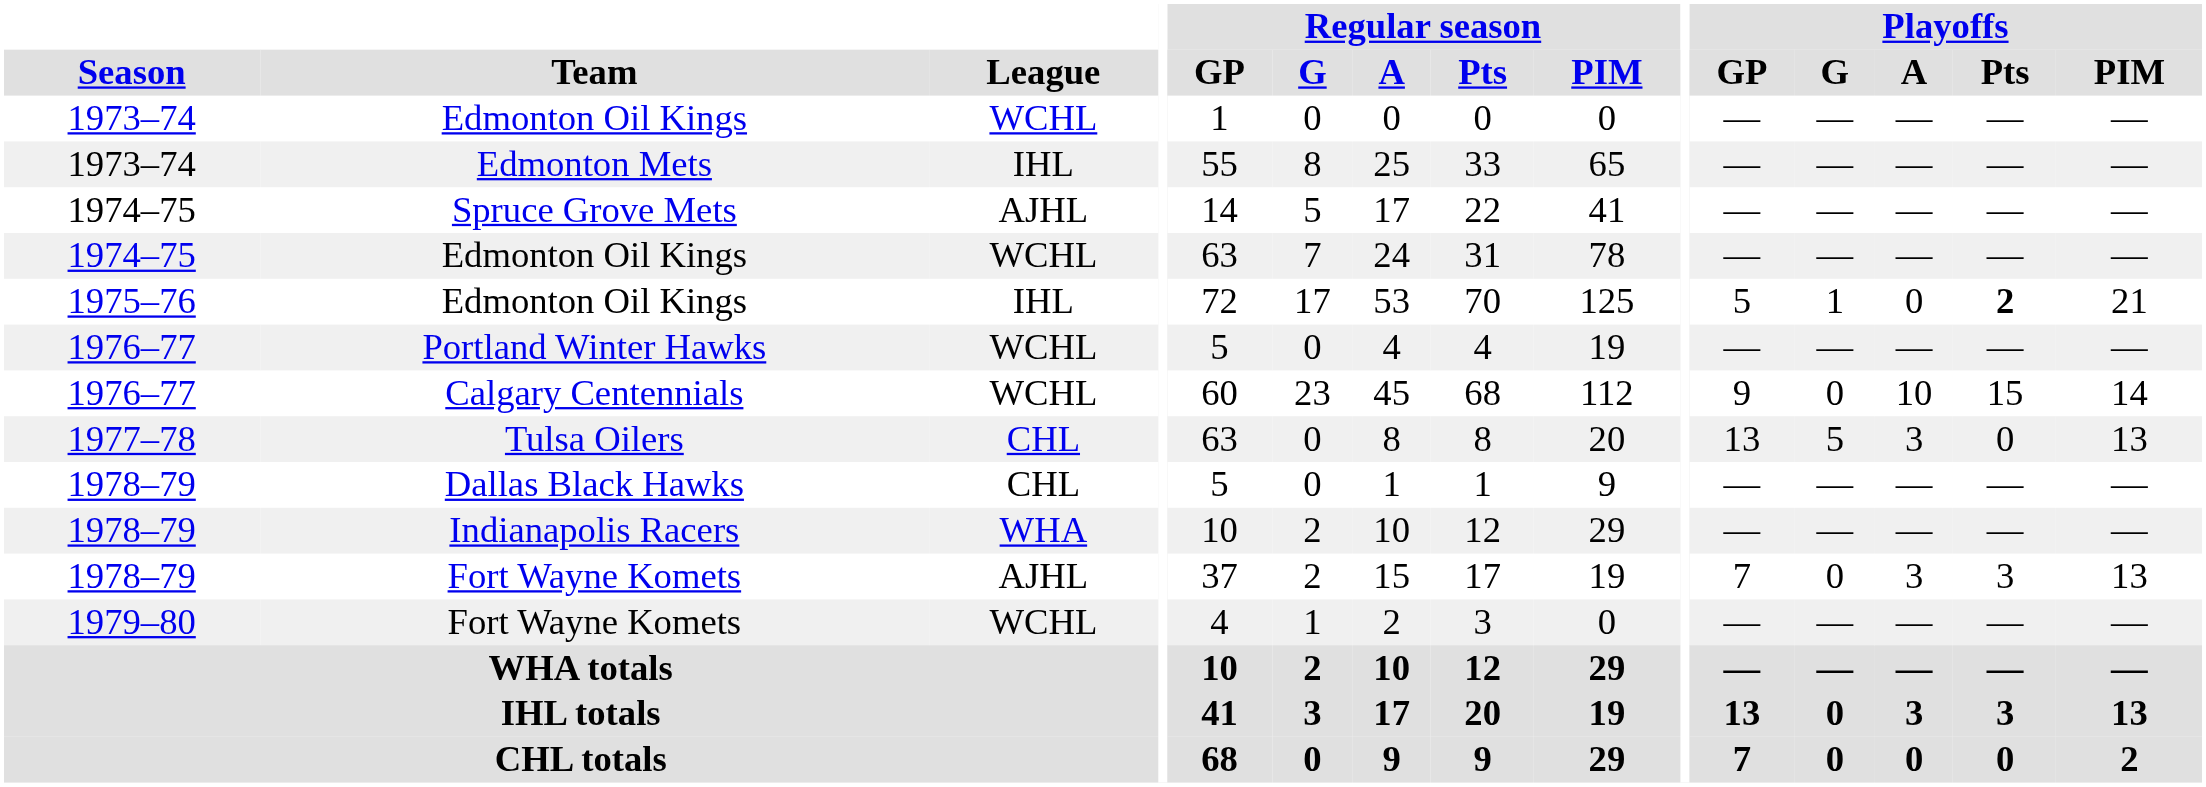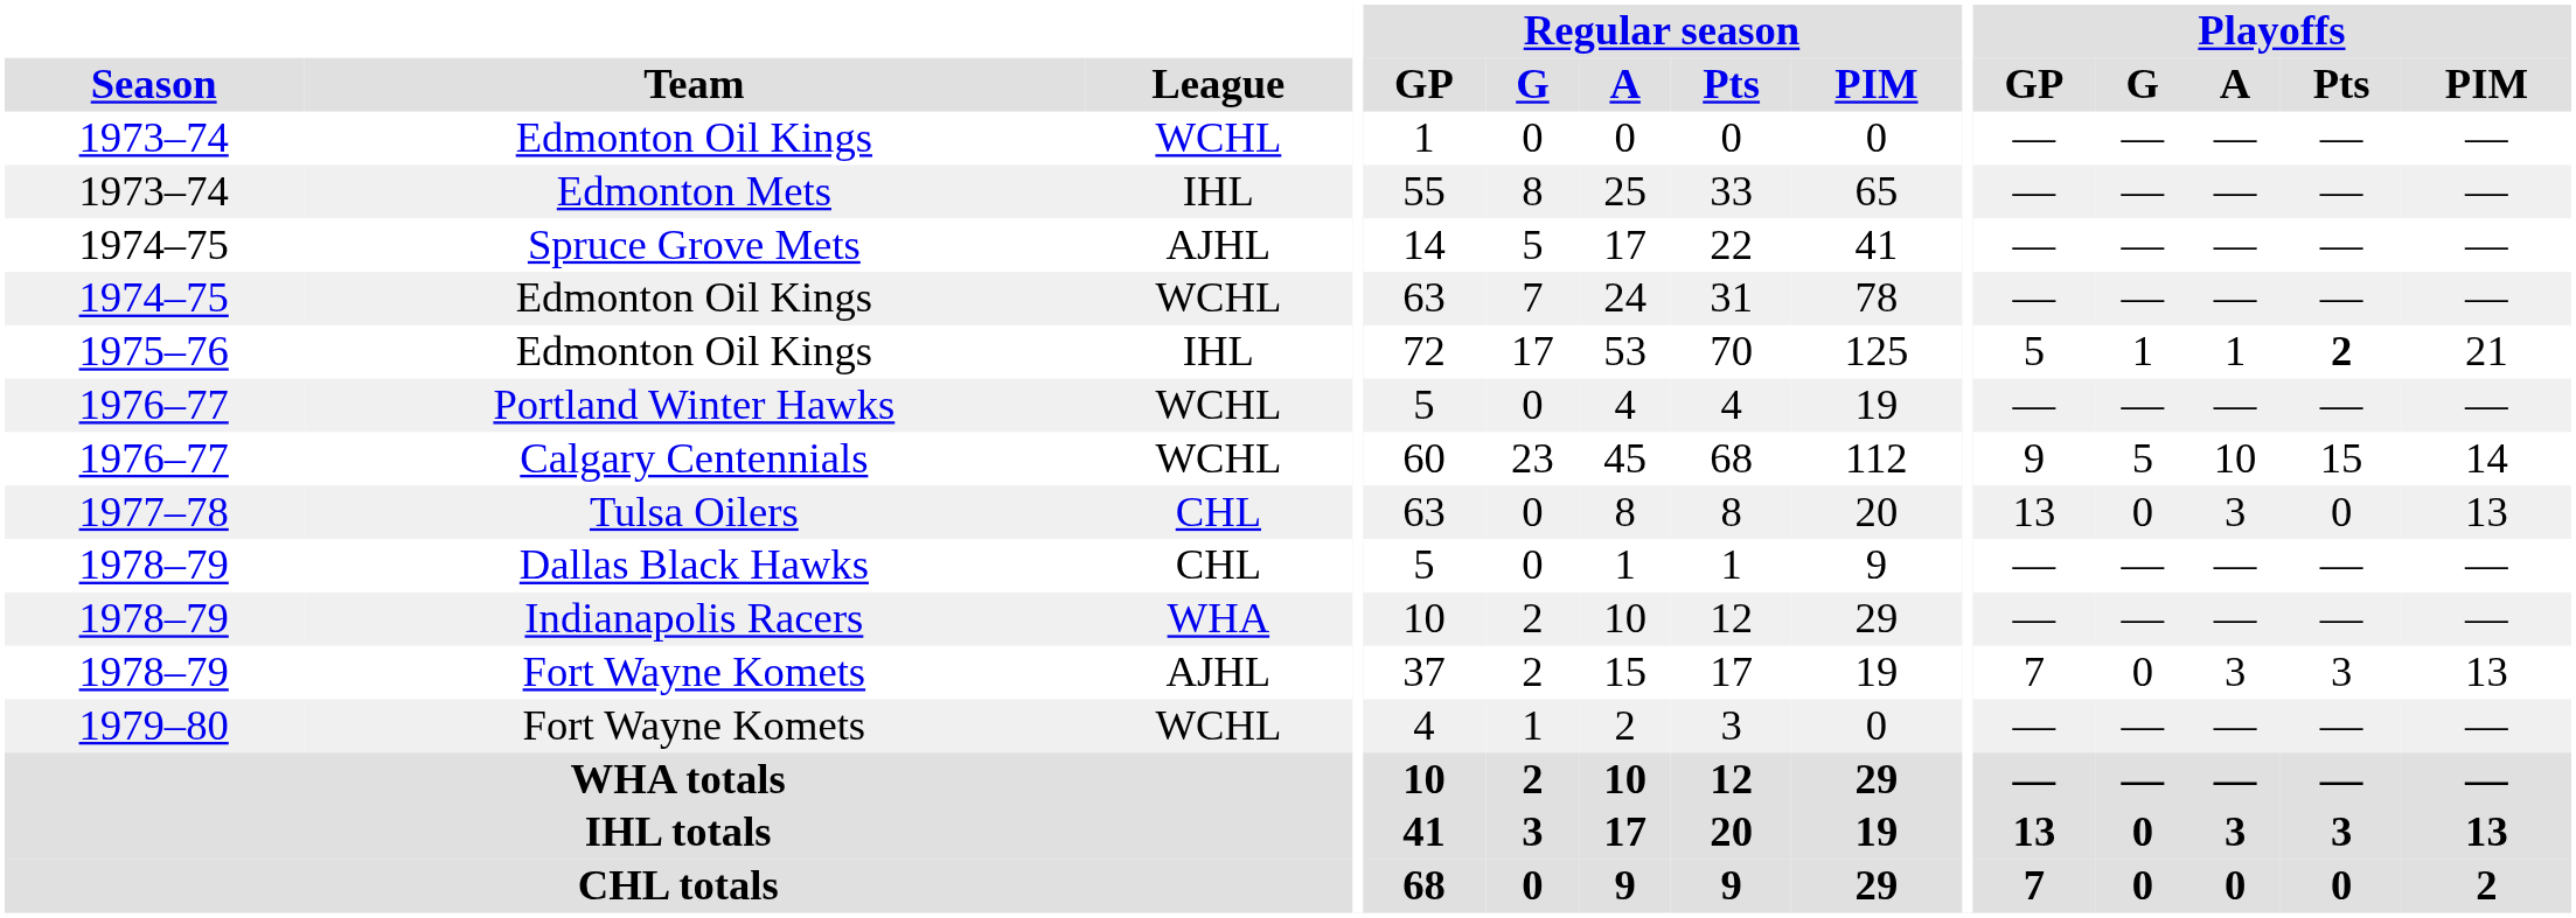1975–76 / Edmonton Oil Kings | Playoffs / A: 0 -> 1
Calgary Centennials | Playoffs / G: 0 -> 5
Tulsa Oilers | Playoffs / G: 5 -> 0
